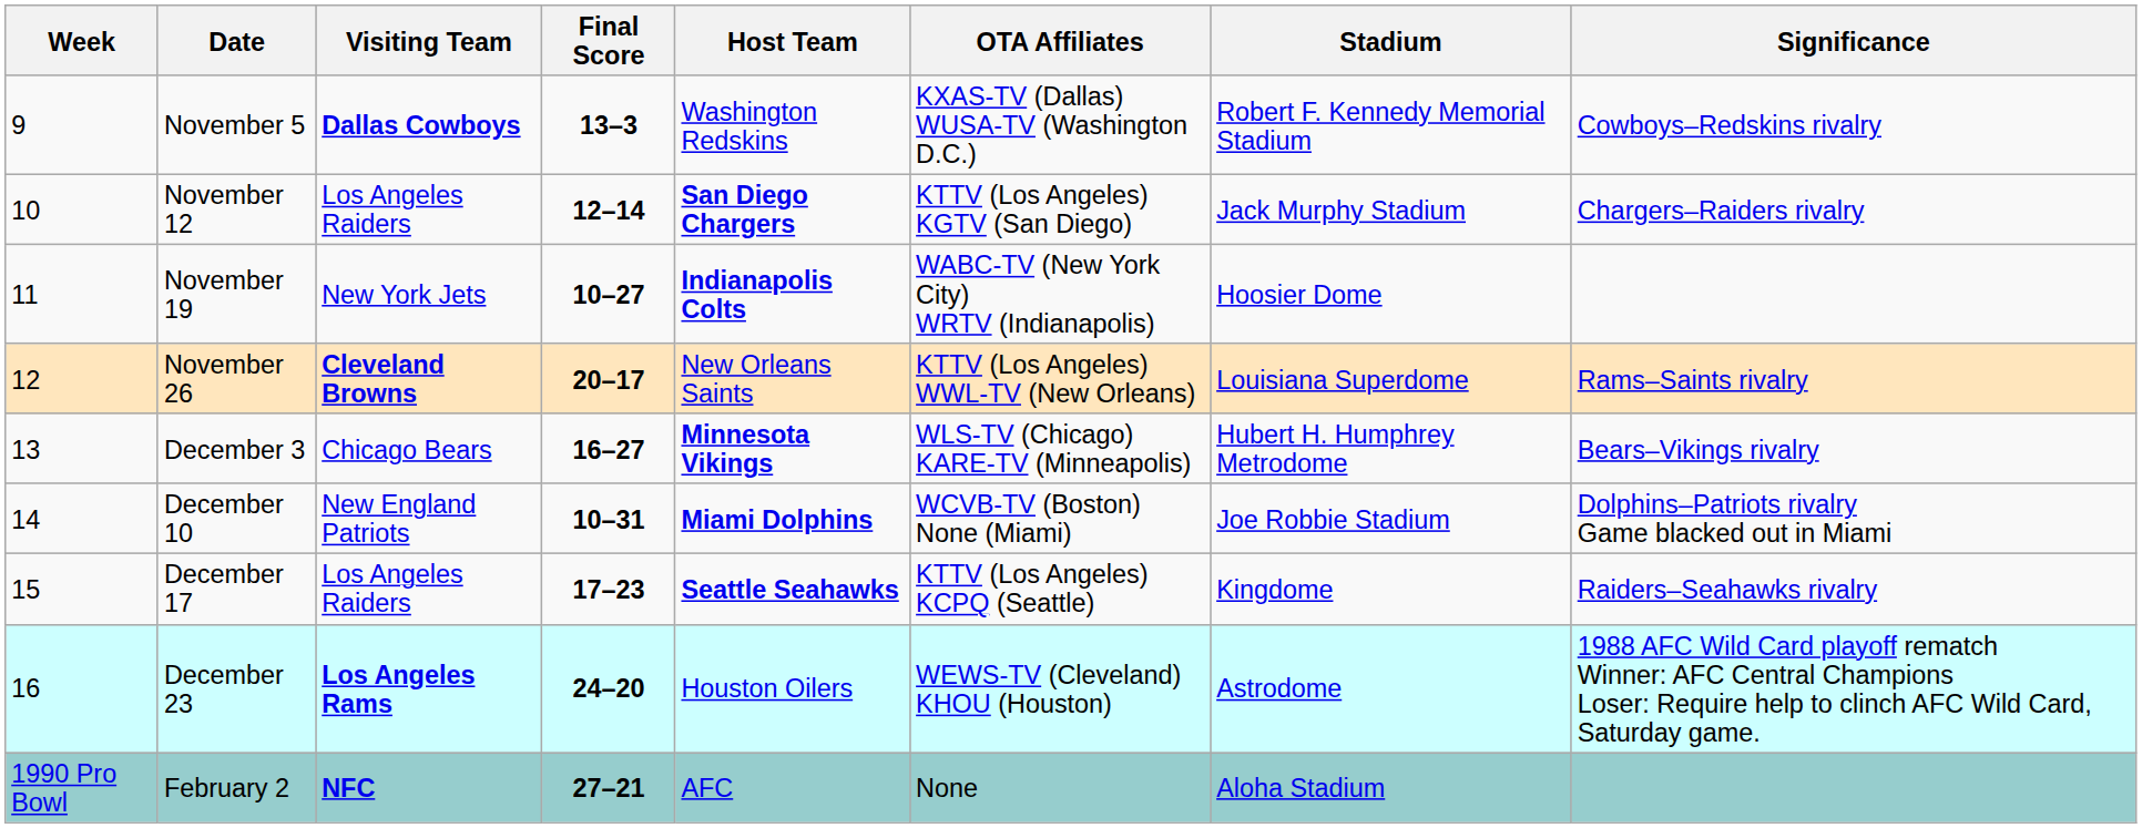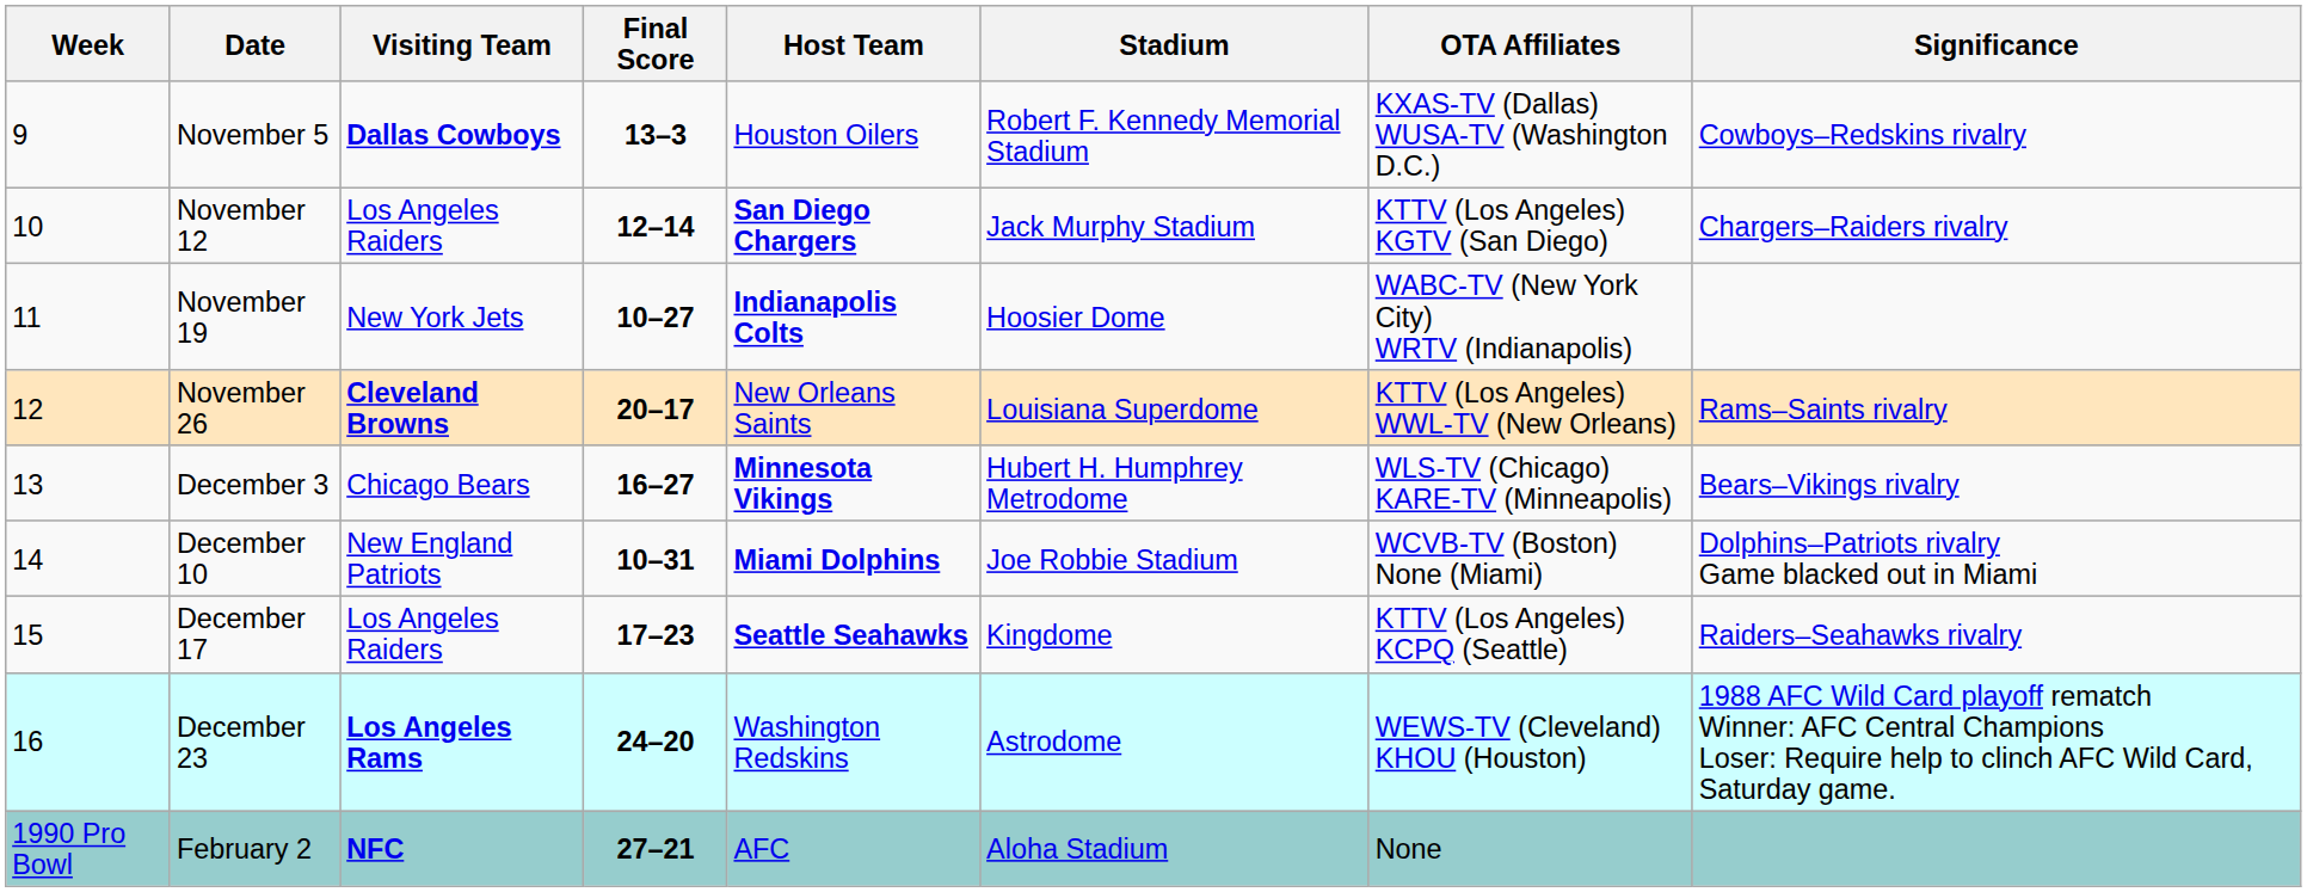columns swapped: Stadium <-> OTA Affiliates
November 5 | Host Team: Washington Redskins -> Houston Oilers
December 23 | Host Team: Houston Oilers -> Washington Redskins
